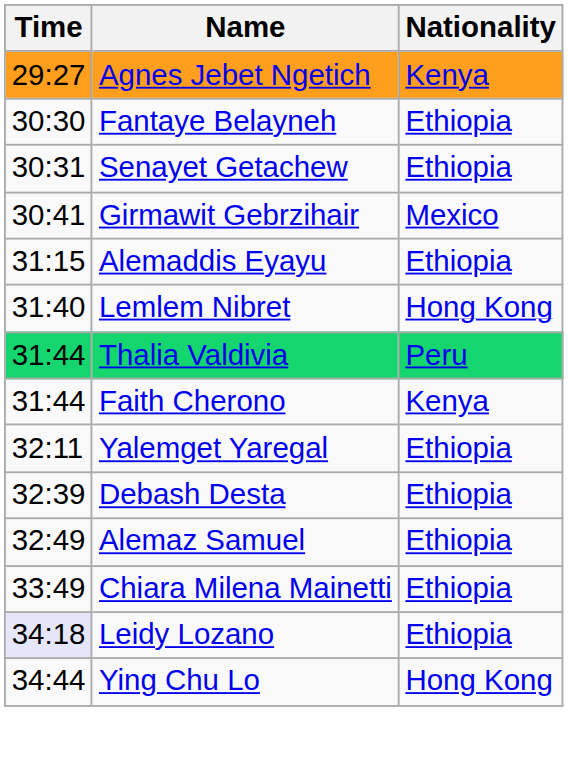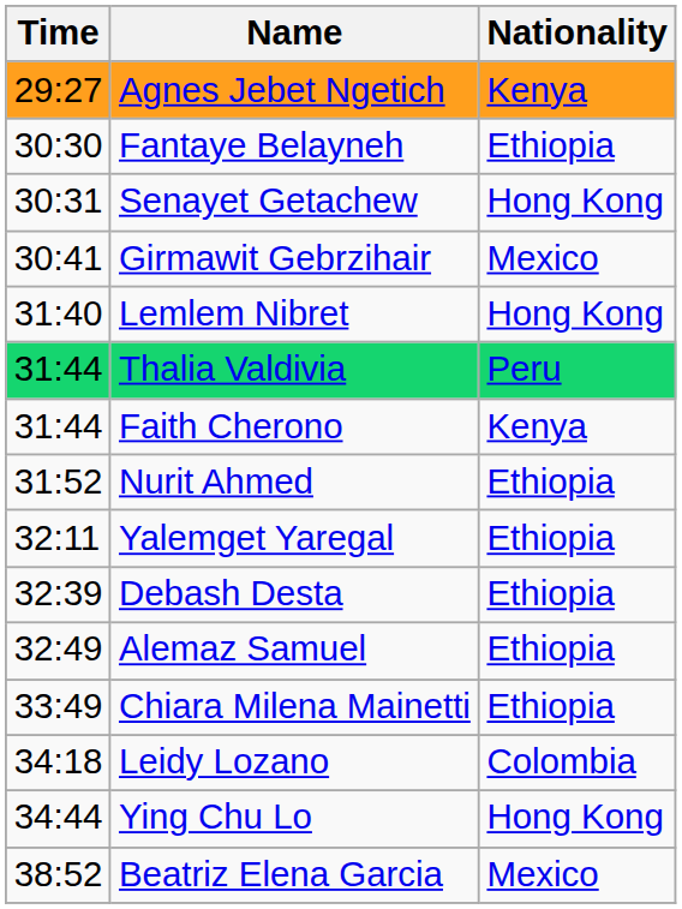Senayet Getachew | Nationality: Ethiopia -> Hong Kong
- row: 31:15 | Alemaddis Eyayu | Ethiopia
+ row: 31:52 | Nurit Ahmed | Ethiopia
Leidy Lozano | Time: lavender background -> no background
Leidy Lozano | Nationality: Ethiopia -> Colombia
+ row: 38:52 | Beatriz Elena Garcia | Mexico
